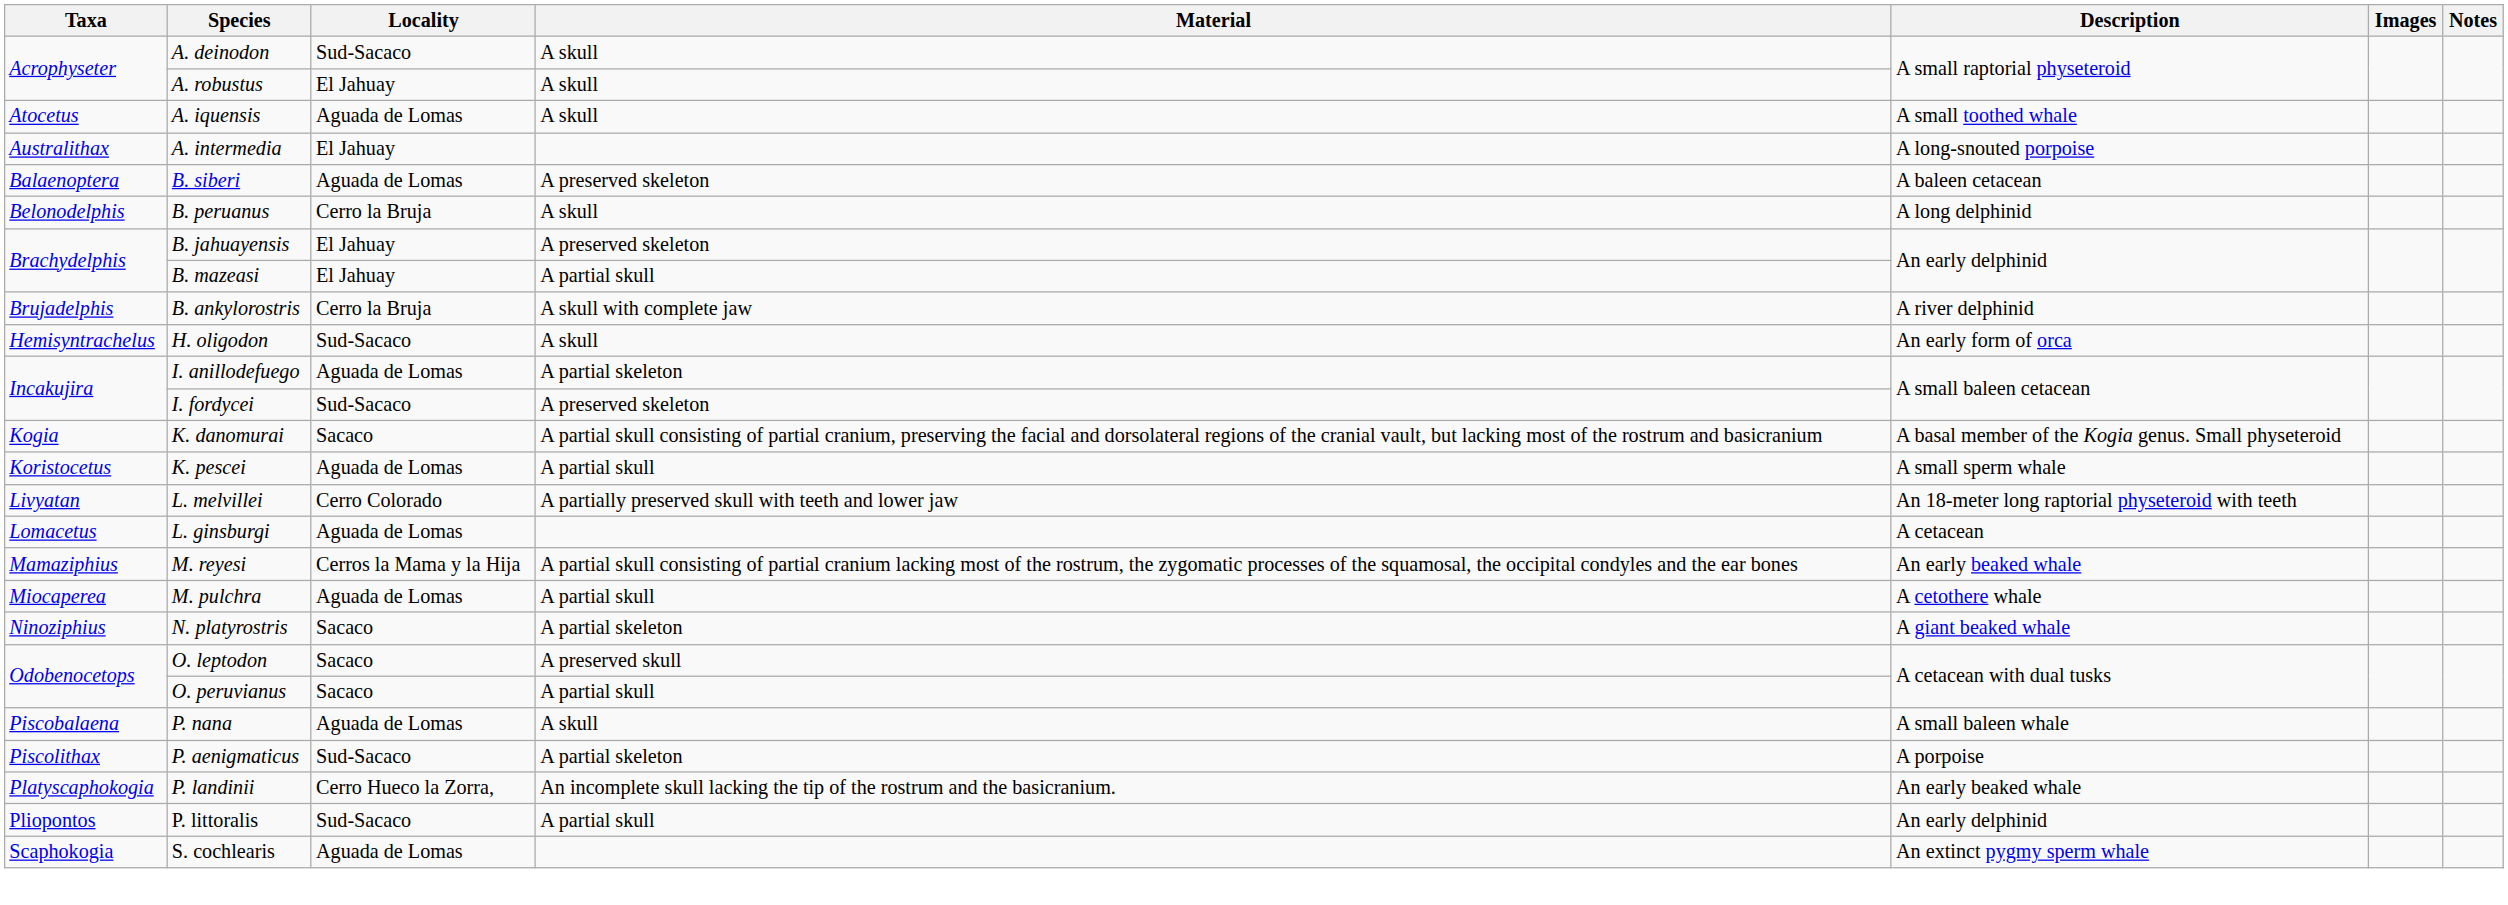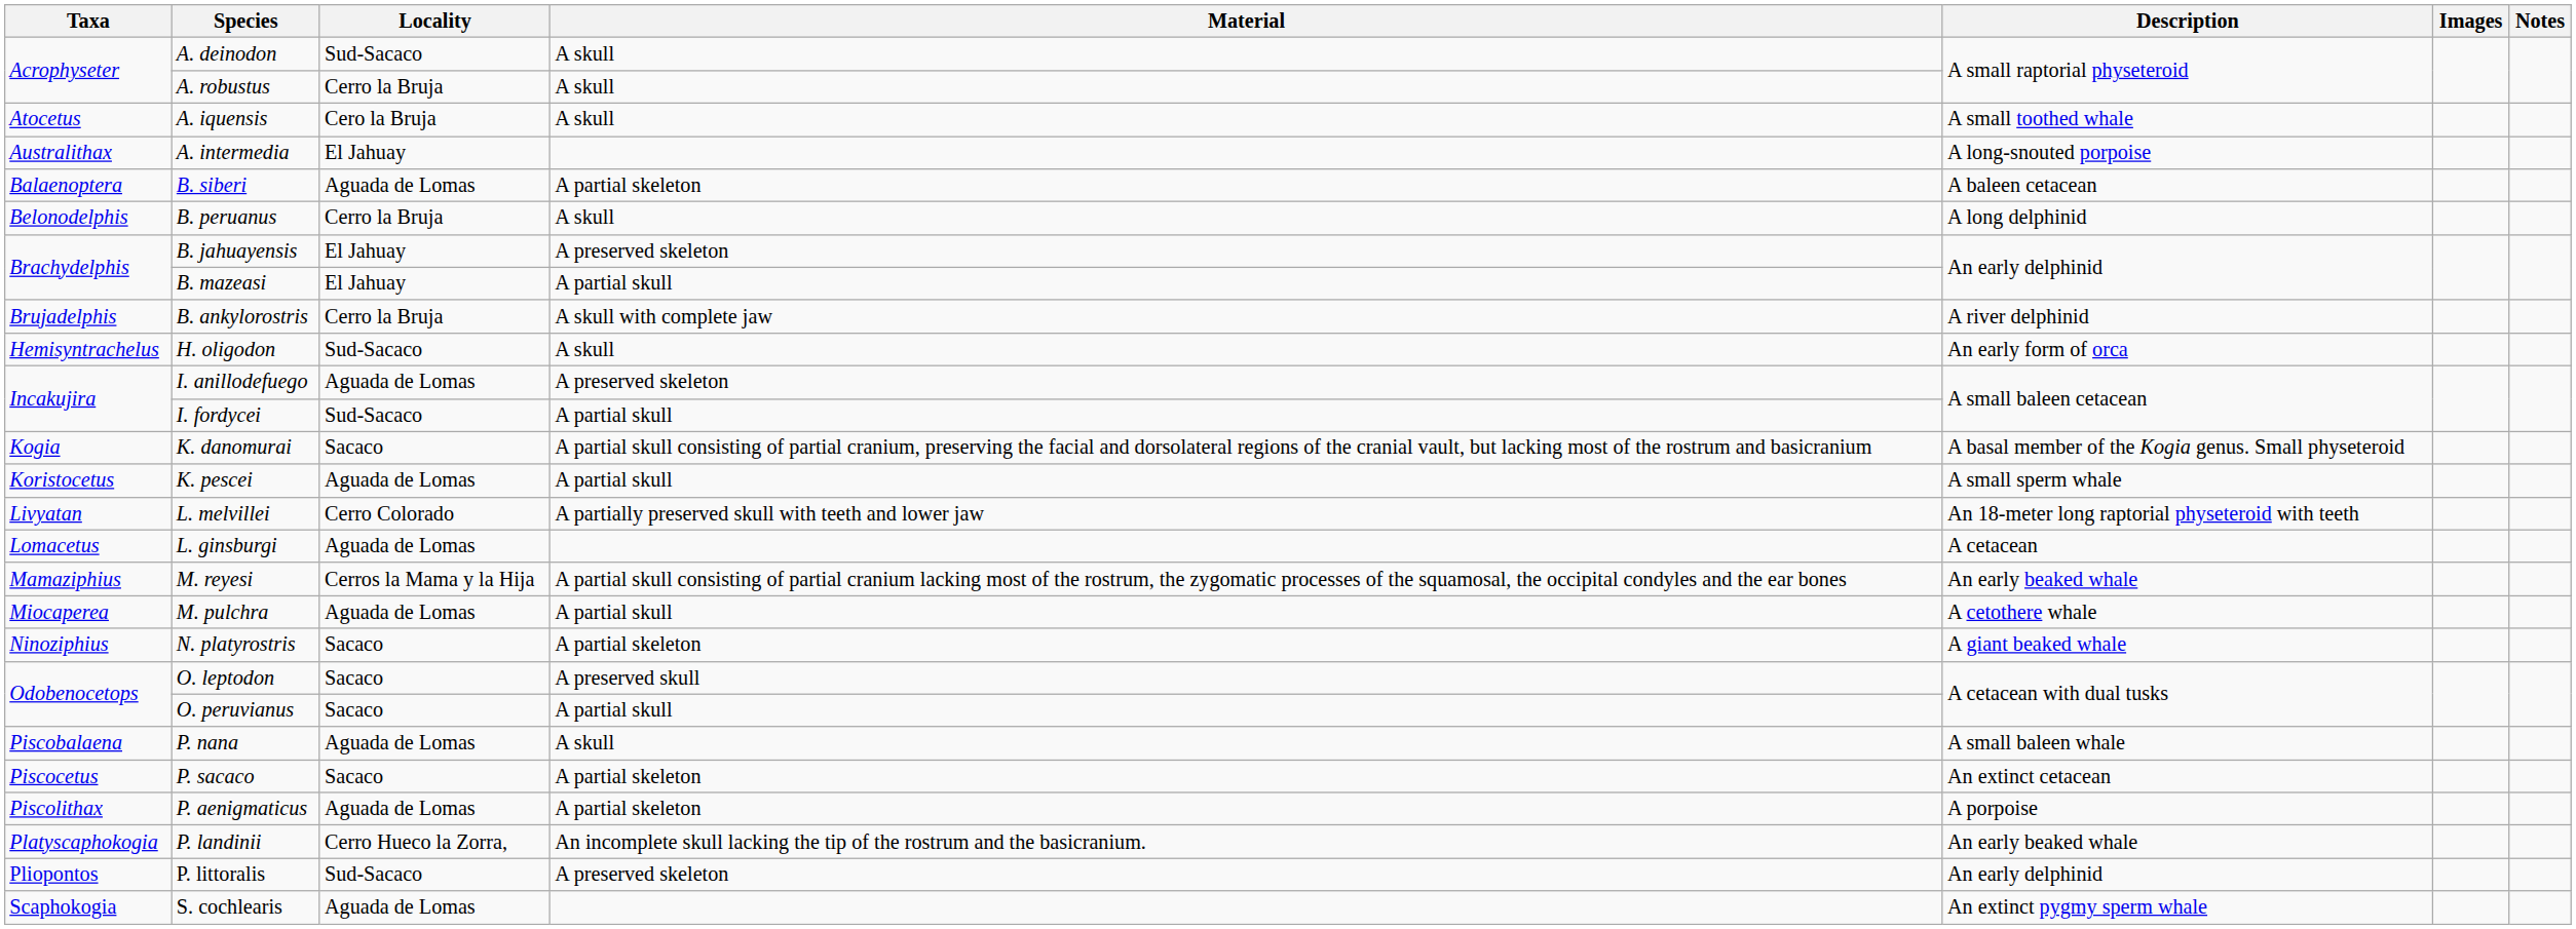A. robustus | Locality: El Jahuay -> Cerro la Bruja
A. iquensis | Locality: Aguada de Lomas -> Cero la Bruja
B. siberi | Material: A preserved skeleton -> A partial skeleton
I. anillodefuego | Material: A partial skeleton -> A preserved skeleton
I. fordycei | Material: A preserved skeleton -> A partial skull
+ row: Piscocetus | P. sacaco | Sacaco | A partial skeleton | An extinct cetacean
P. aenigmaticus | Locality: Sud-Sacaco -> Aguada de Lomas
P. littoralis | Material: A partial skull -> A preserved skeleton
